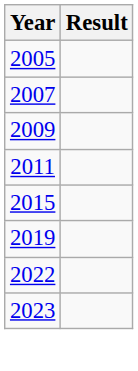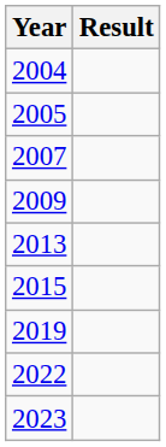+ row: 2004
- row: 2011
+ row: 2013
